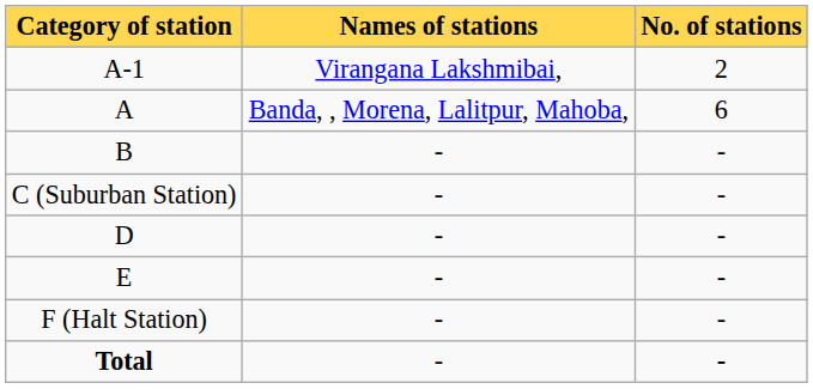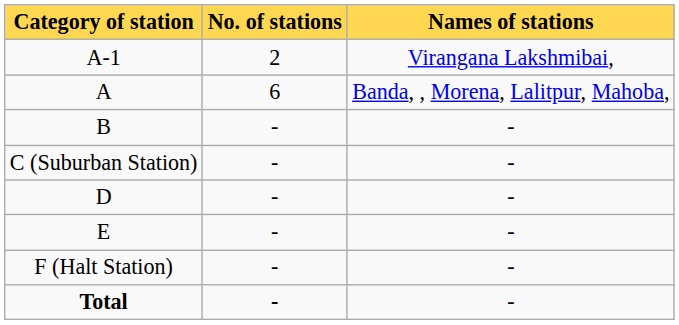columns swapped: No. of stations <-> Names of stations
